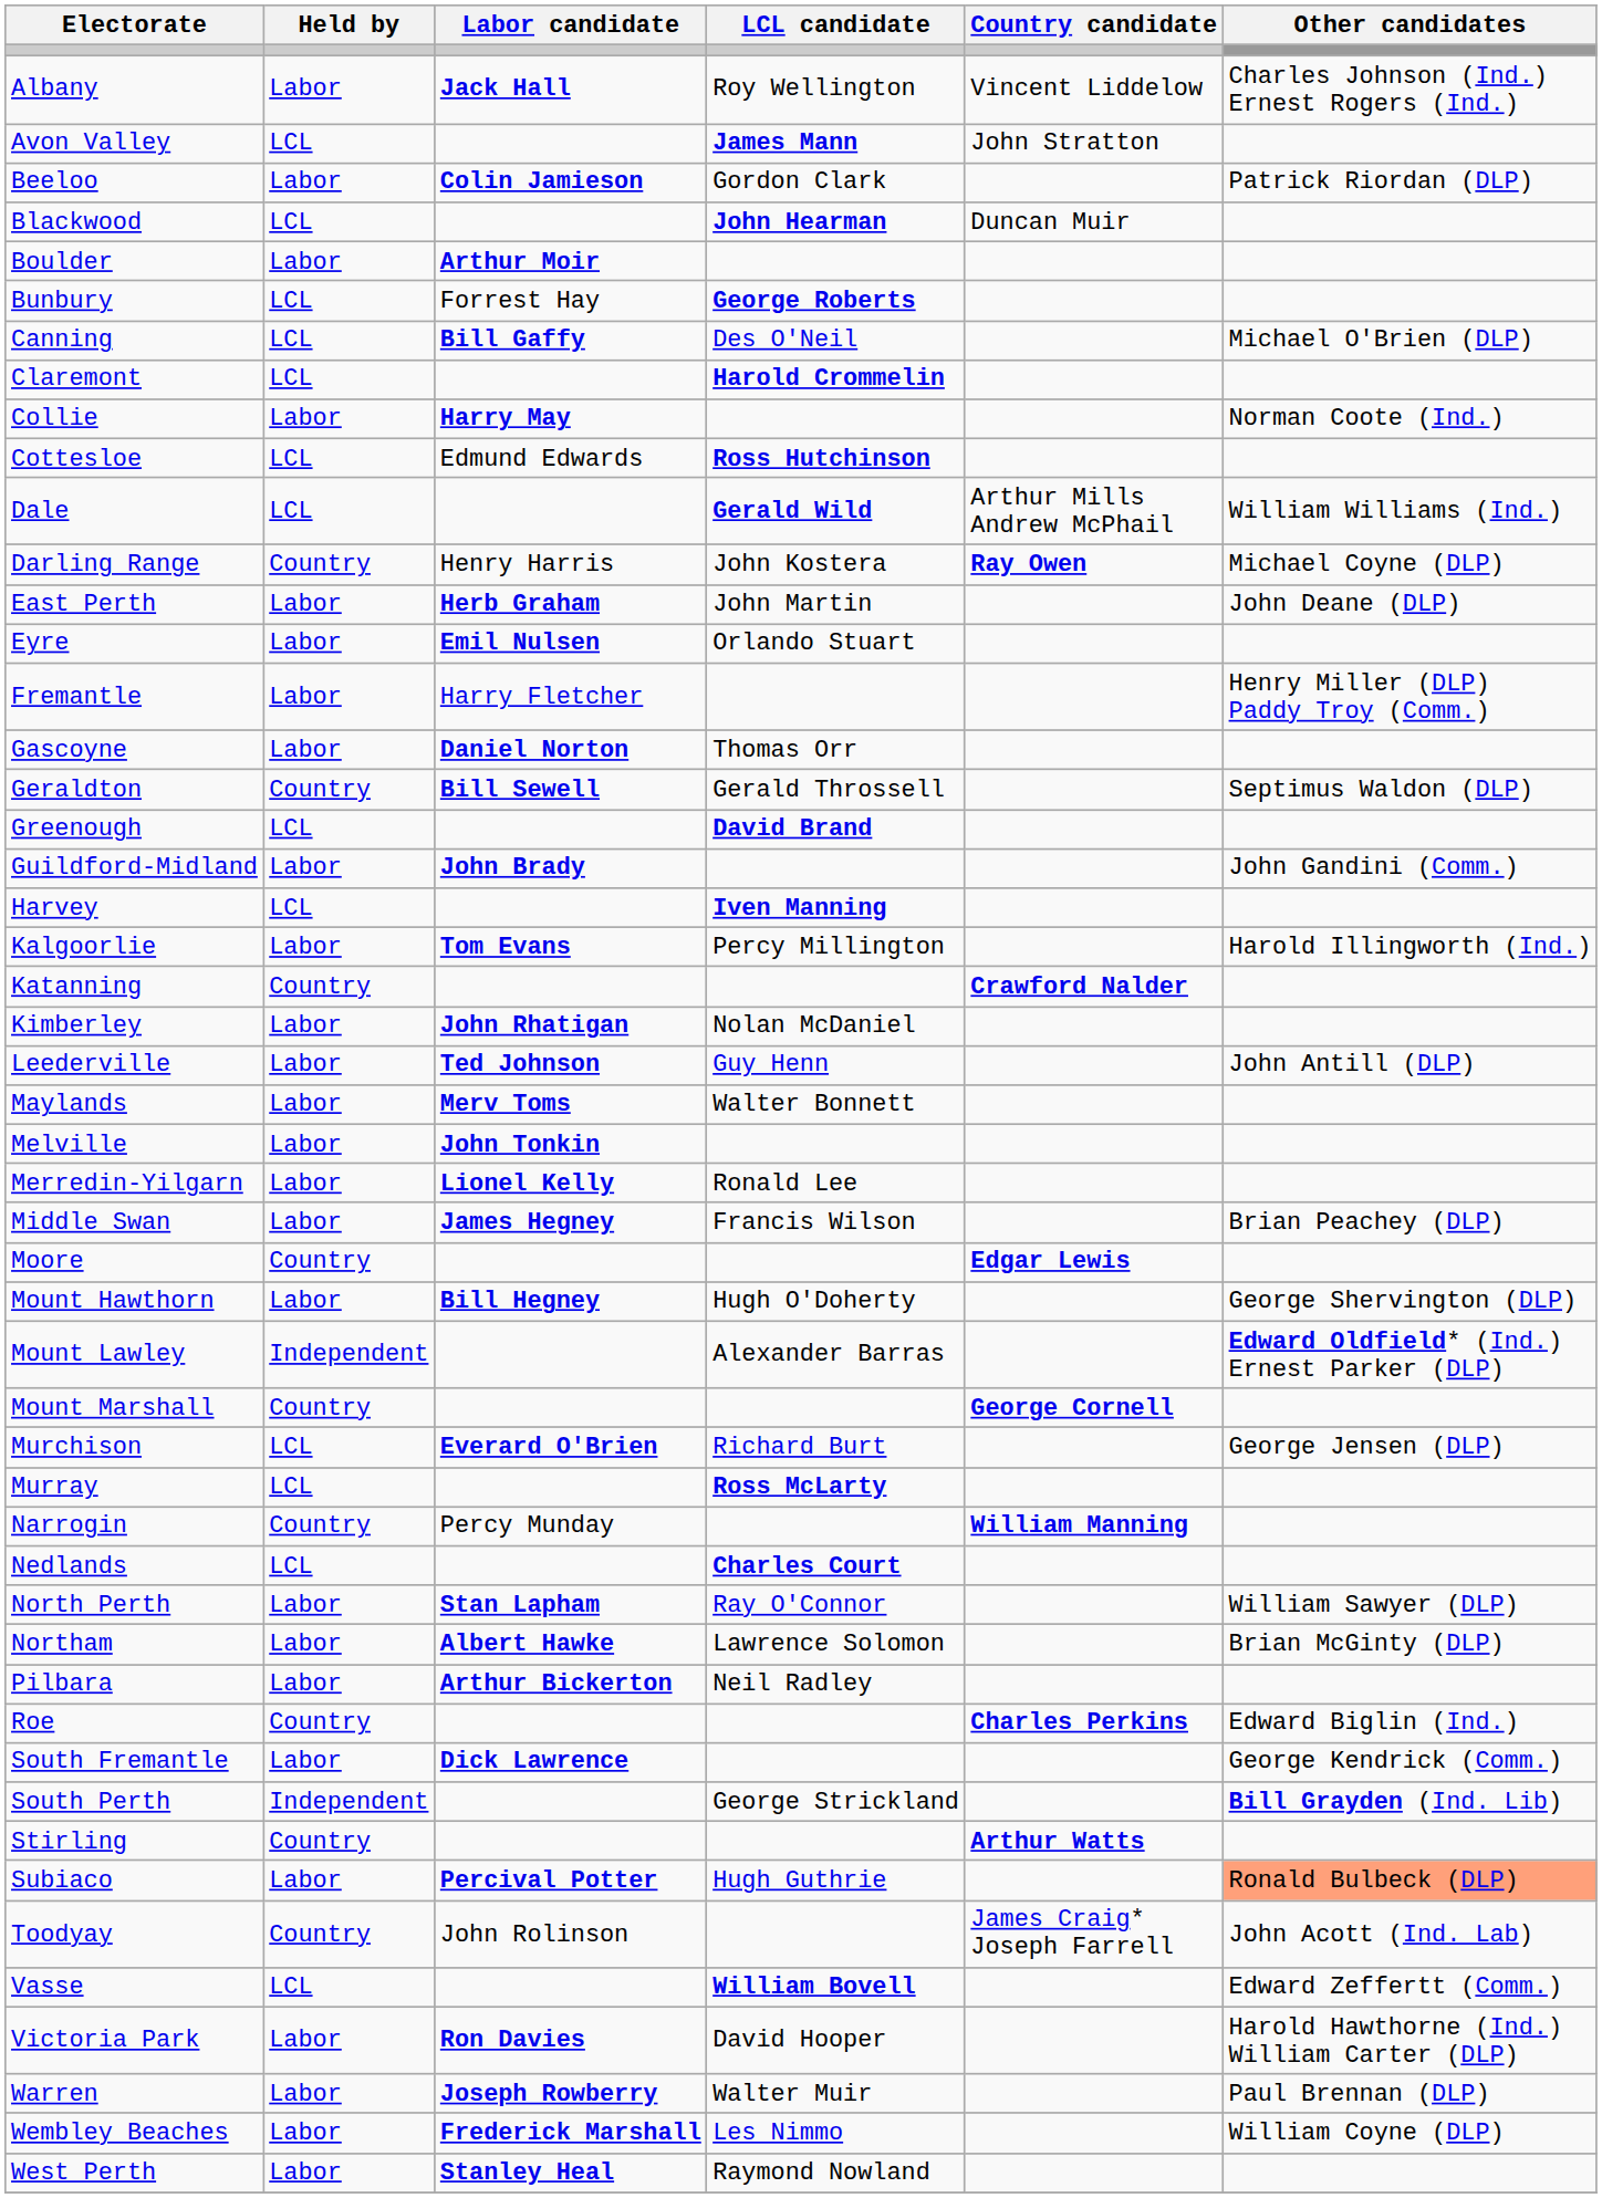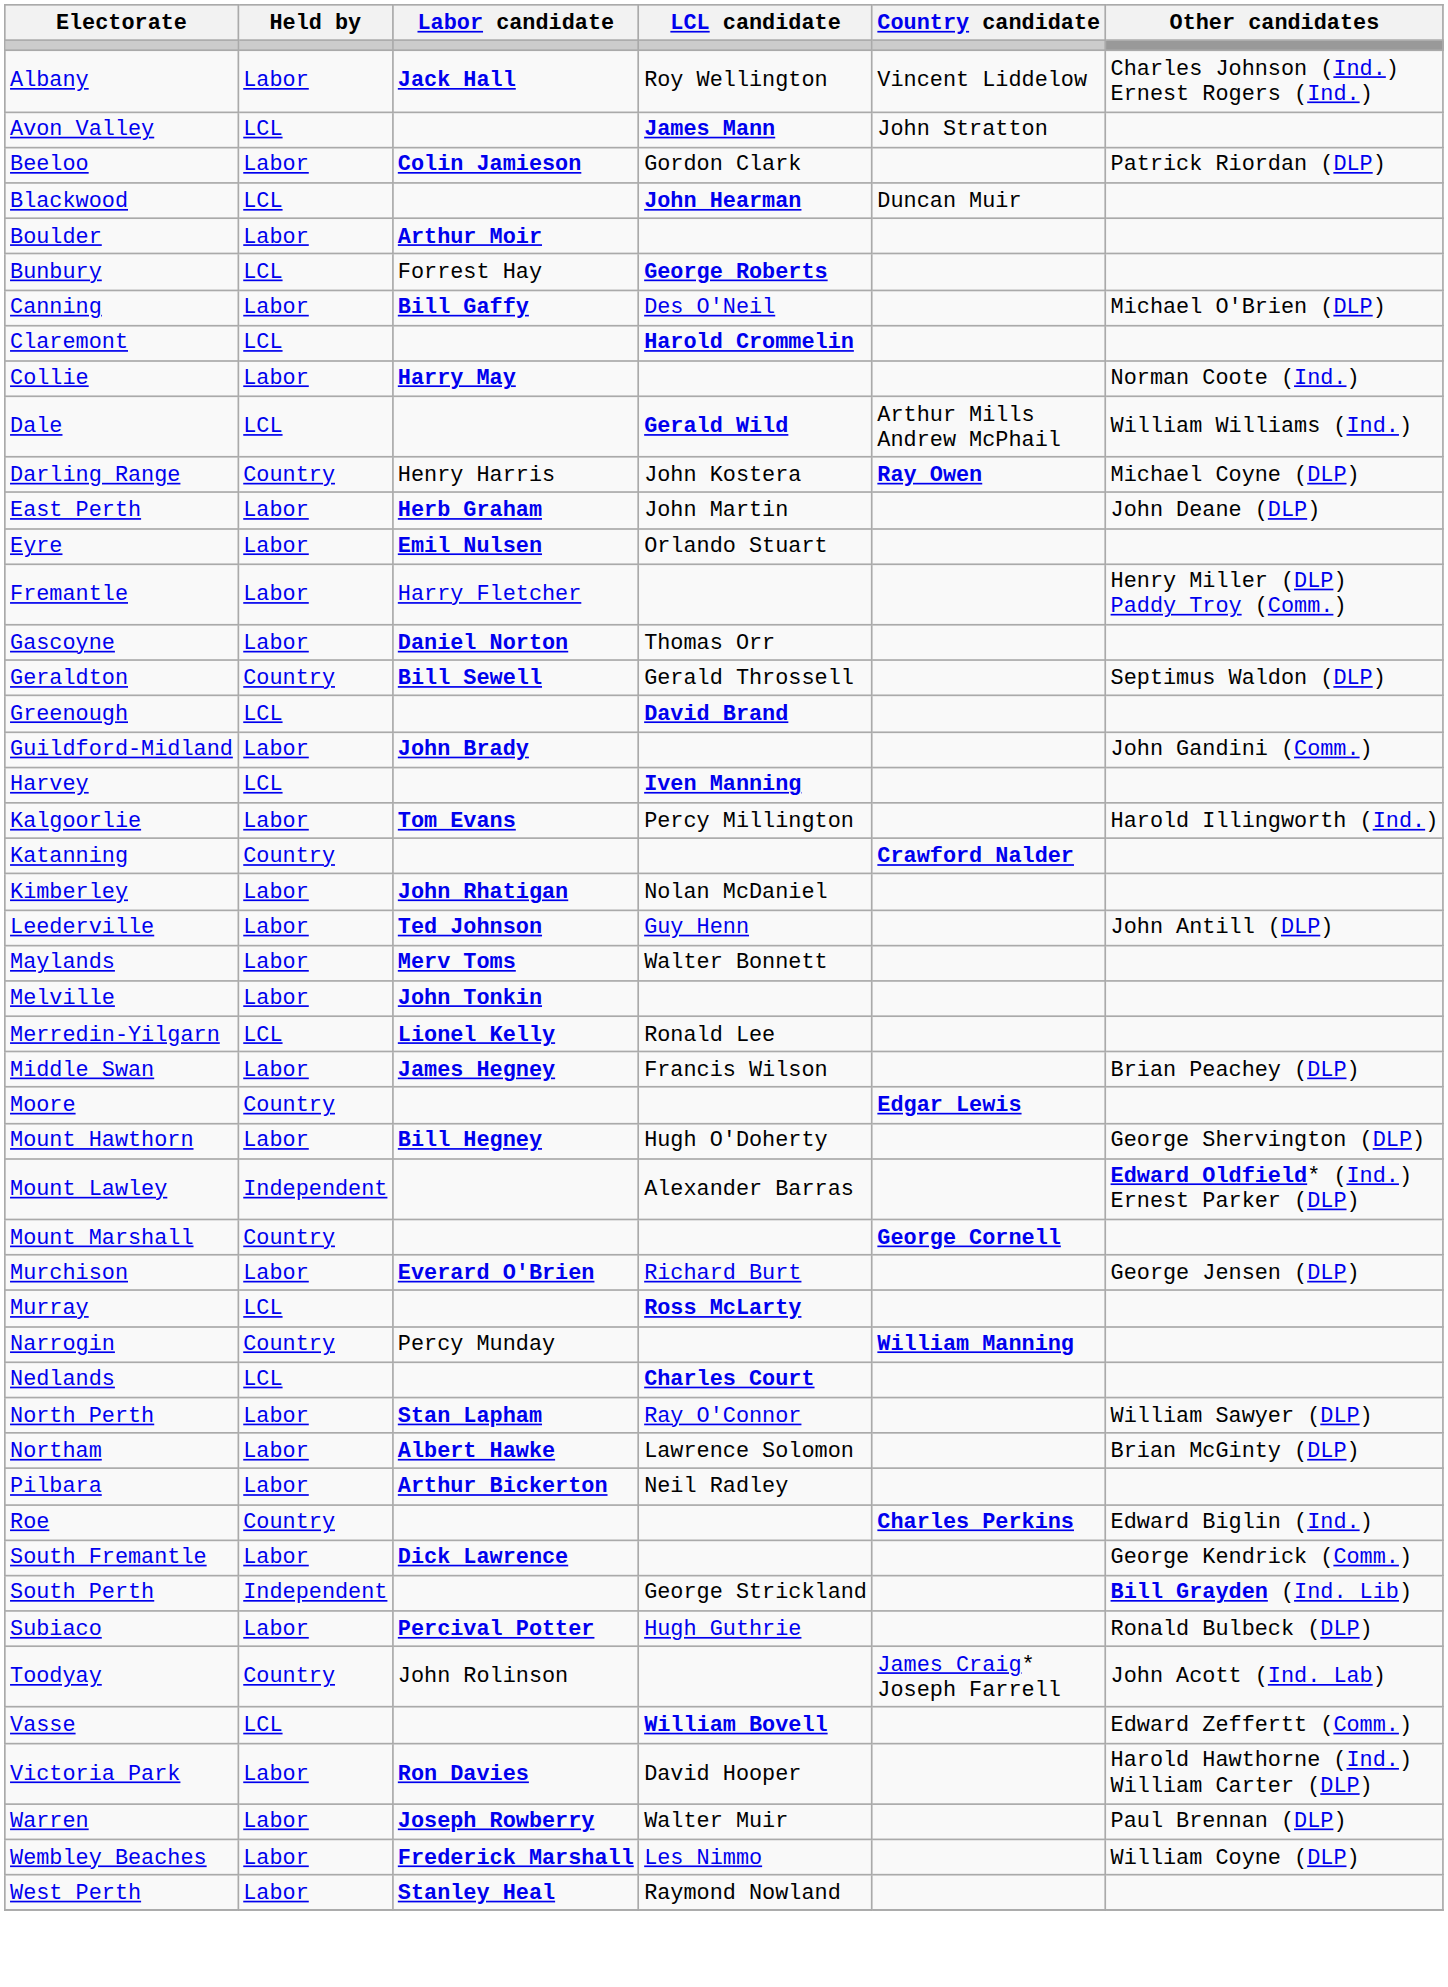Canning | Held by: LCL -> Labor
- row: Cottesloe | LCL | Edmund Edwards | Ross Hutchinson
Merredin-Yilgarn | Held by: Labor -> LCL
Murchison | Held by: LCL -> Labor
- row: Stirling | Country | Arthur Watts
Subiaco | Other candidates: lightsalmon background -> no background
